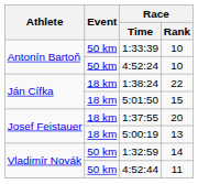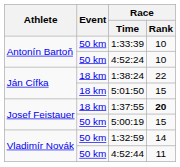1:37:55 | Race / Rank: normal -> bold
5:00:19 | Event: 18 km -> 50 km
5:00:19 | Race / Rank: 13 -> 15
